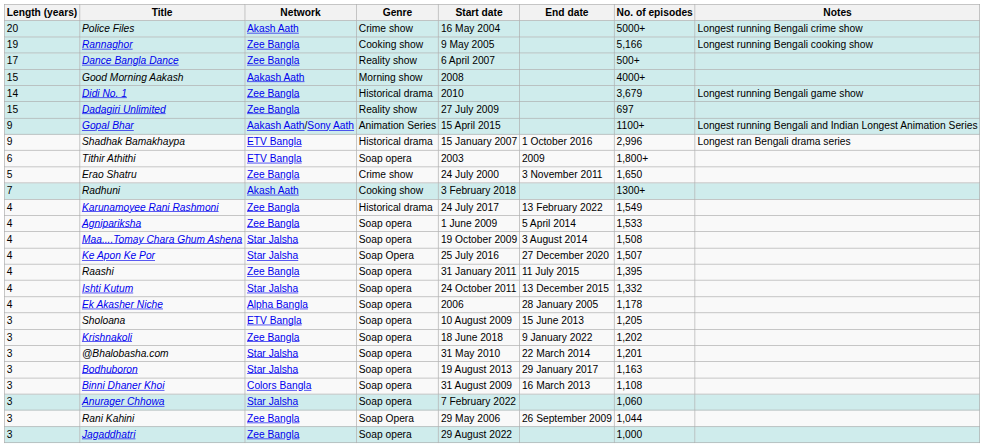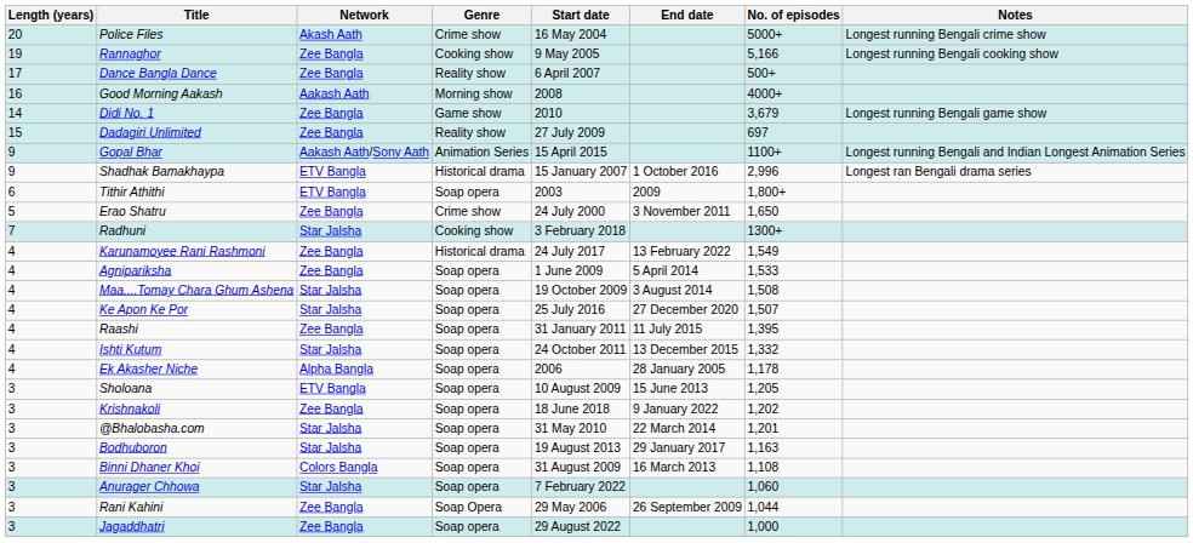Good Morning Aakash | Length (years): 15 -> 16
Didi No. 1 | Genre: Historical drama -> Game show
Radhuni | Network: Akash Aath -> Star Jalsha
Ke Apon Ke Por | Genre: Soap Opera -> Soap opera
